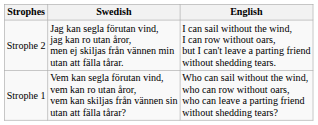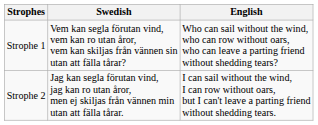rows swapped: Strophe 1 <-> Strophe 2
